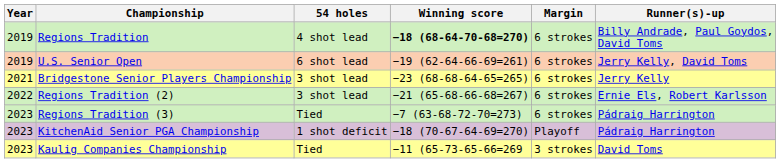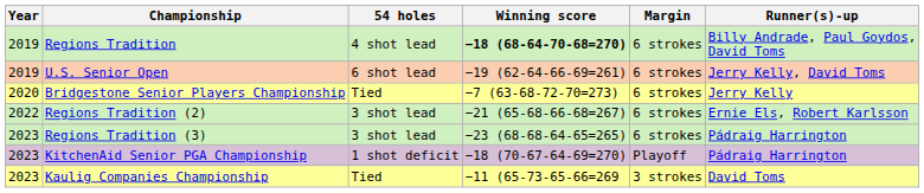Bridgestone Senior Players Championship | Year: 2021 -> 2020
Bridgestone Senior Players Championship | 54 holes: 3 shot lead -> Tied
Bridgestone Senior Players Championship | Winning score: −23 (68-68-64-65=265) -> −7 (63-68-72-70=273)
Regions Tradition (3) | 54 holes: Tied -> 3 shot lead
Regions Tradition (3) | Winning score: −7 (63-68-72-70=273) -> −23 (68-68-64-65=265)
